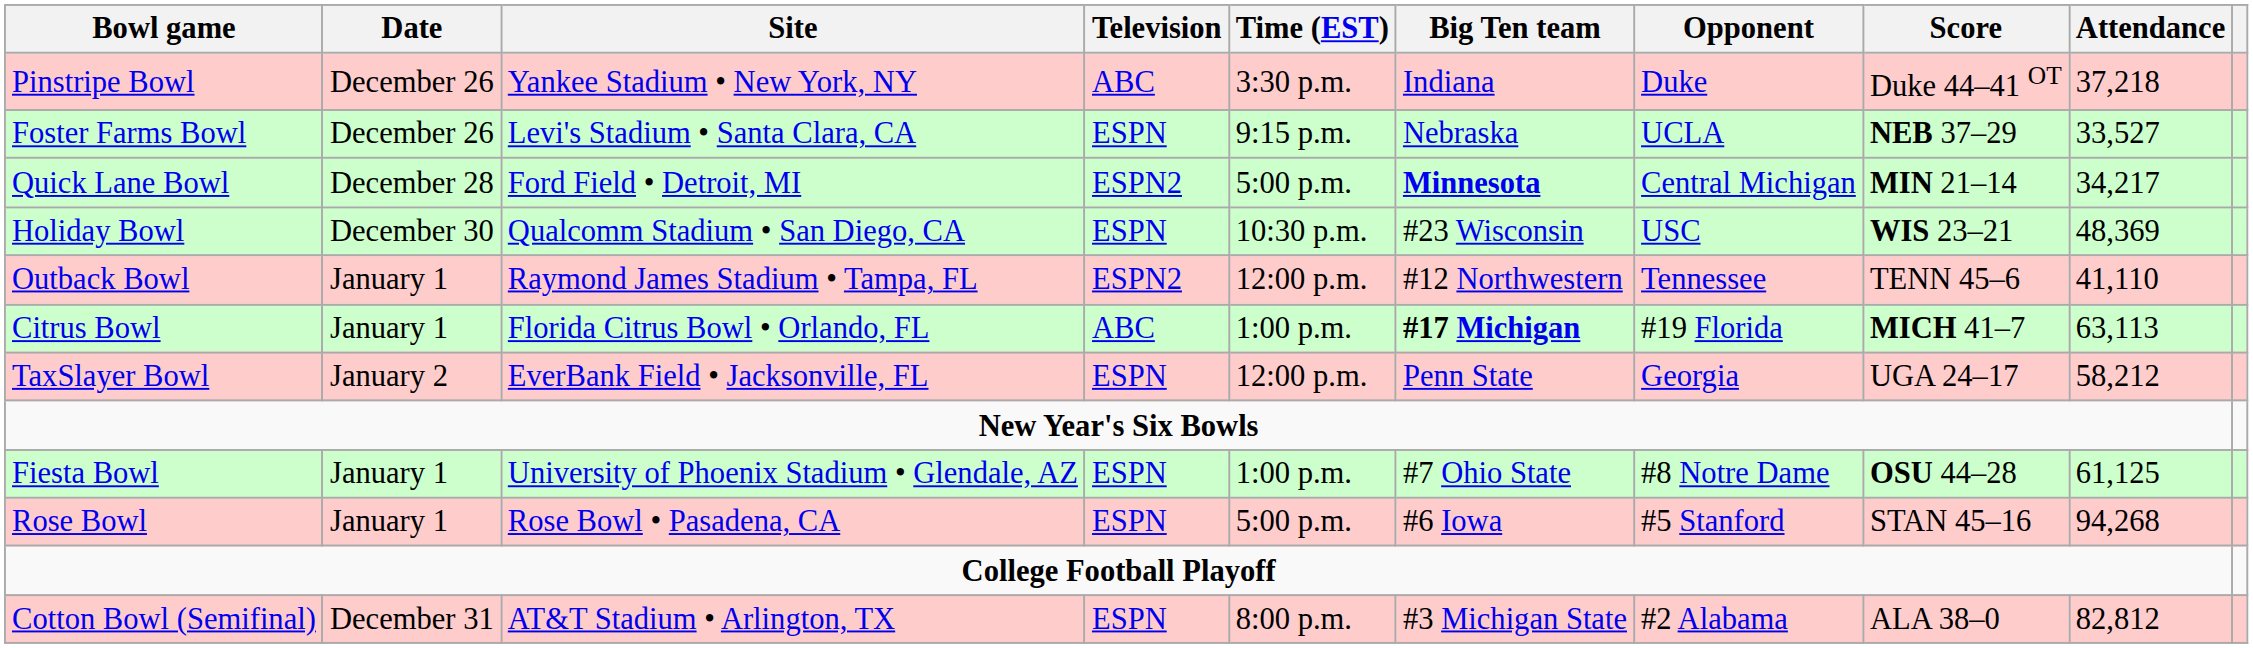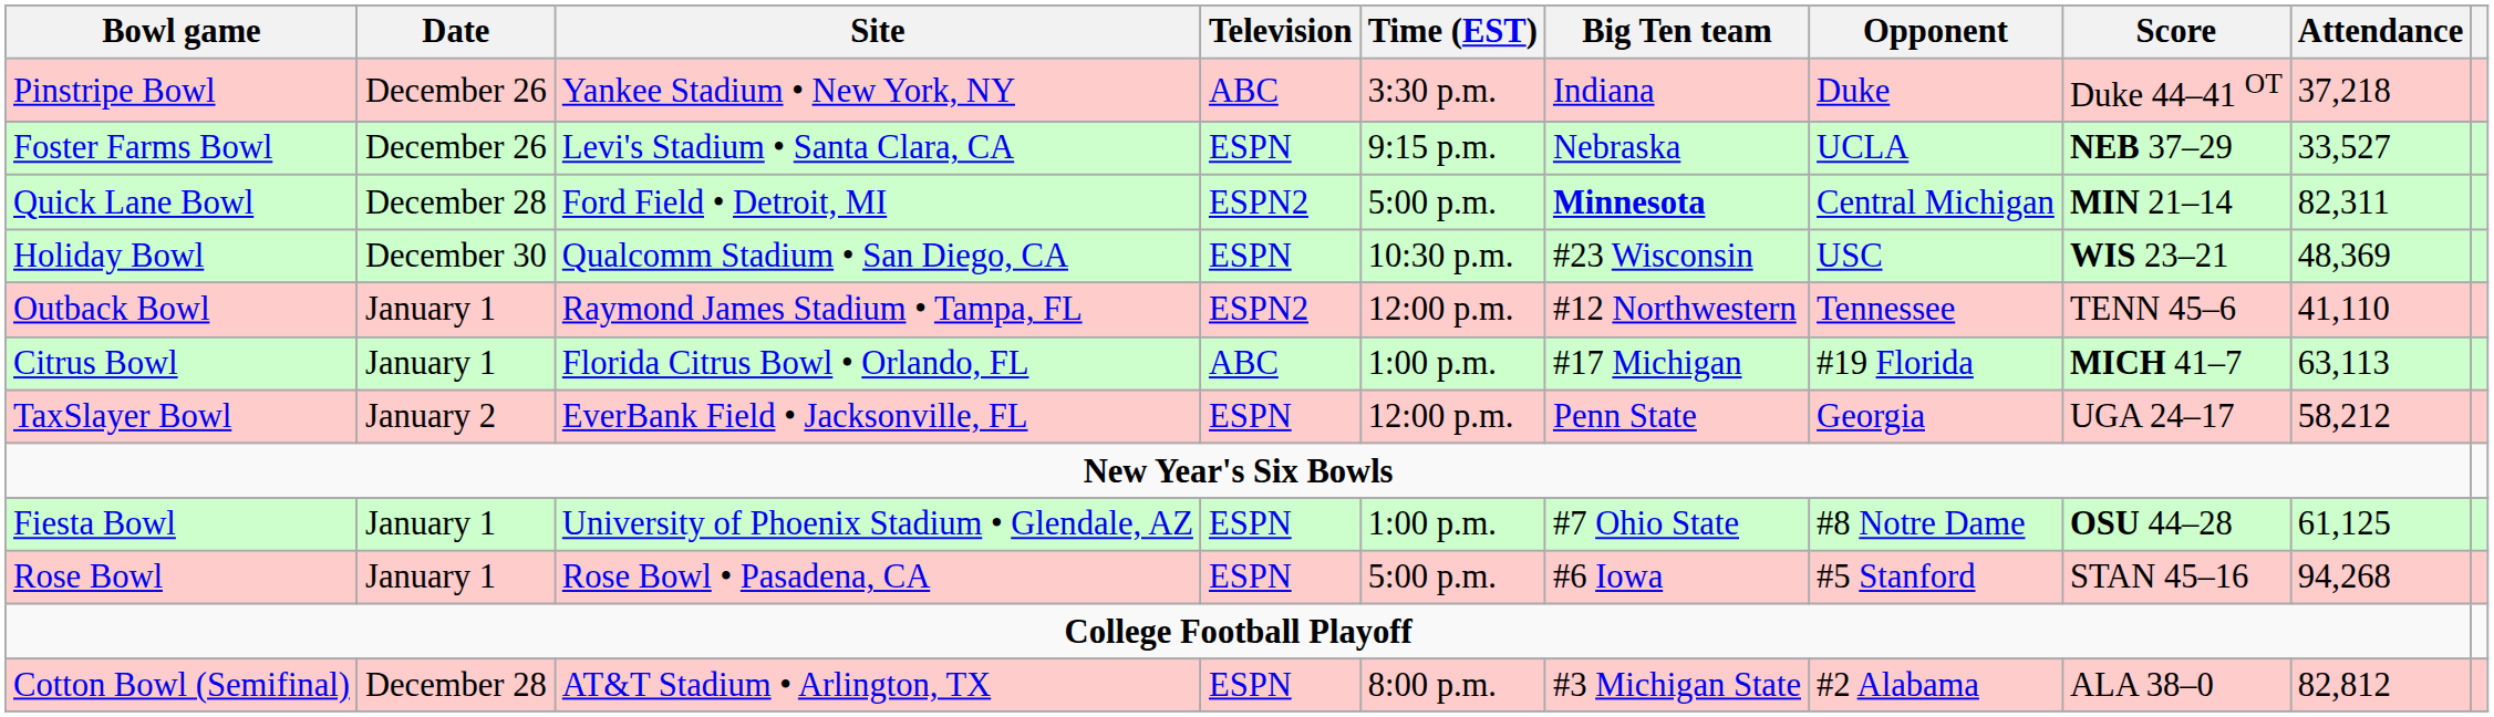Quick Lane Bowl | Attendance: 34,217 -> 82,311
Citrus Bowl | Big Ten team: bold -> normal
Cotton Bowl (Semifinal) | Date: December 31 -> December 28
